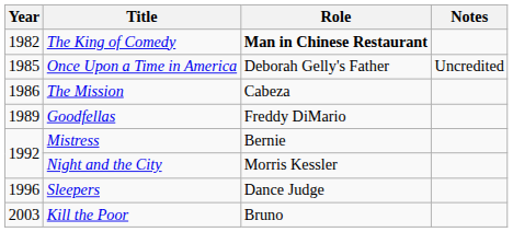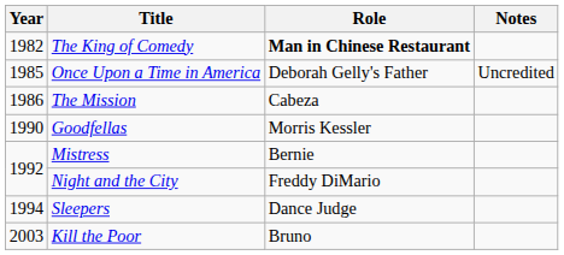Goodfellas | Year: 1989 -> 1990
Goodfellas | Role: Freddy DiMario -> Morris Kessler
Night and the City | Role: Morris Kessler -> Freddy DiMario
Sleepers | Year: 1996 -> 1994
